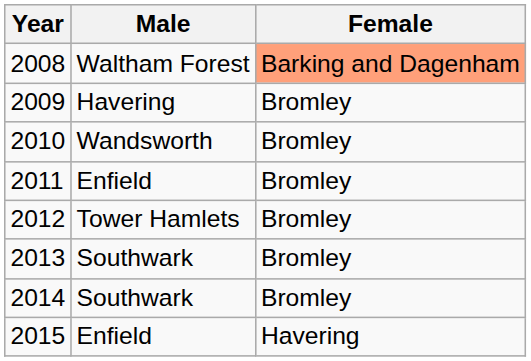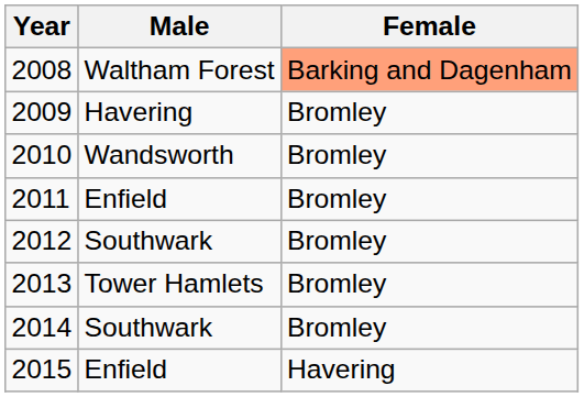2012 | Male: Tower Hamlets -> Southwark
2013 | Male: Southwark -> Tower Hamlets
